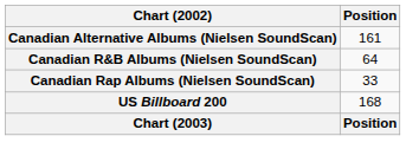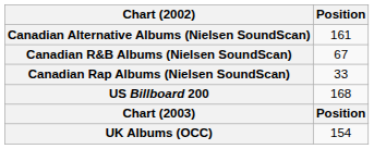Canadian R&B Albums (Nielsen SoundScan) | Position: 64 -> 67
+ row: UK Albums (OCC) | 154
